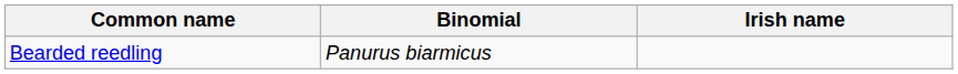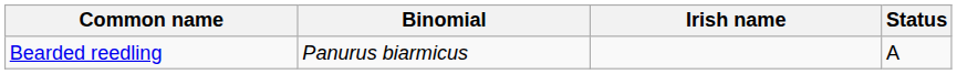+ column: Status | A
